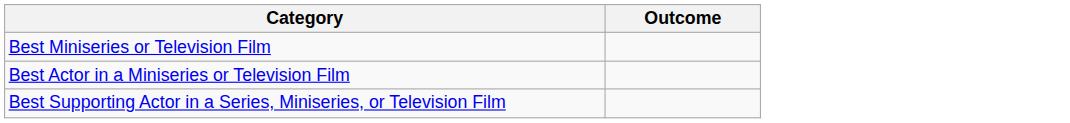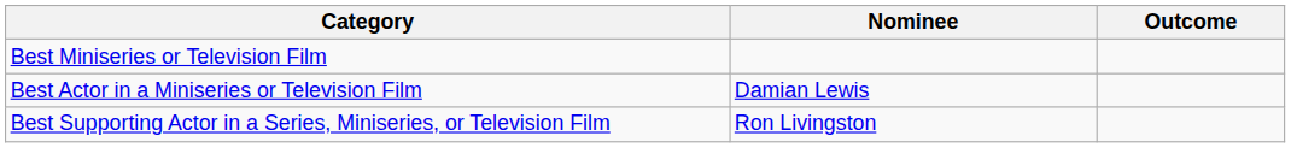+ column: Nominee | Damian Lewis | Ron Livingston
